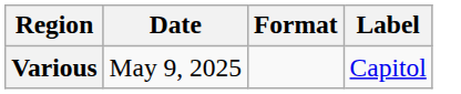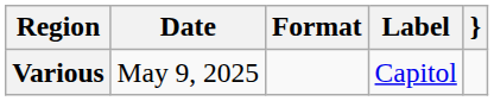+ column: }
